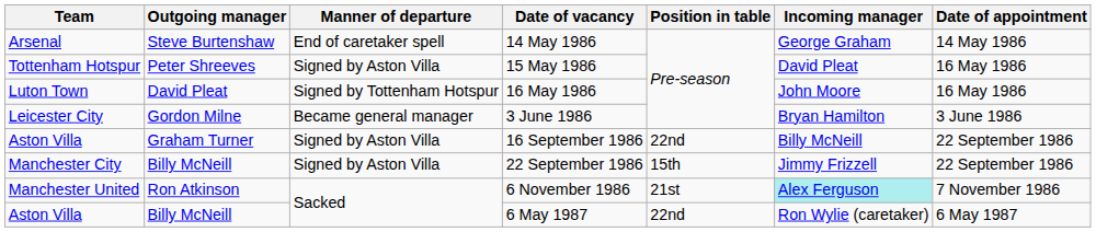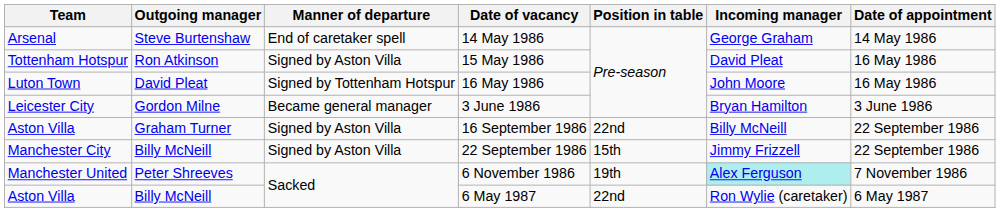15 May 1986 | Outgoing manager: Peter Shreeves -> Ron Atkinson
6 November 1986 | Outgoing manager: Ron Atkinson -> Peter Shreeves
6 November 1986 | Position in table: 21st -> 19th
